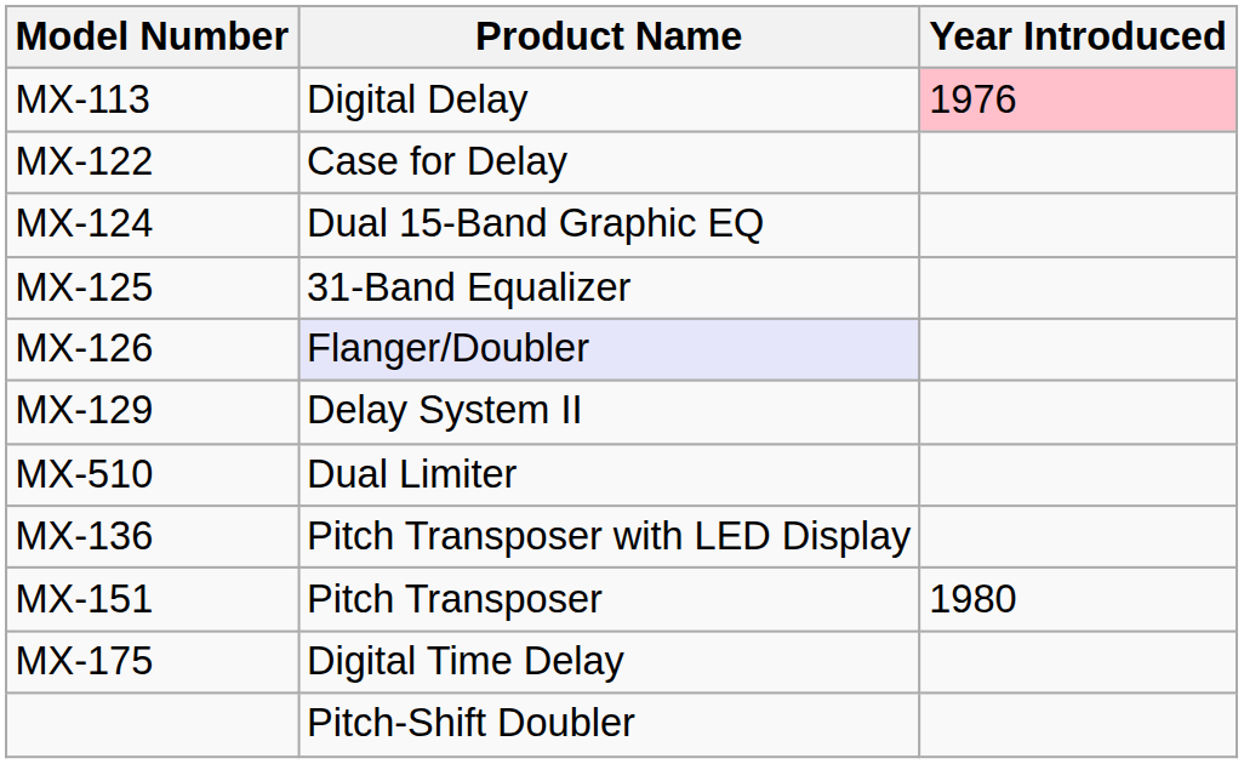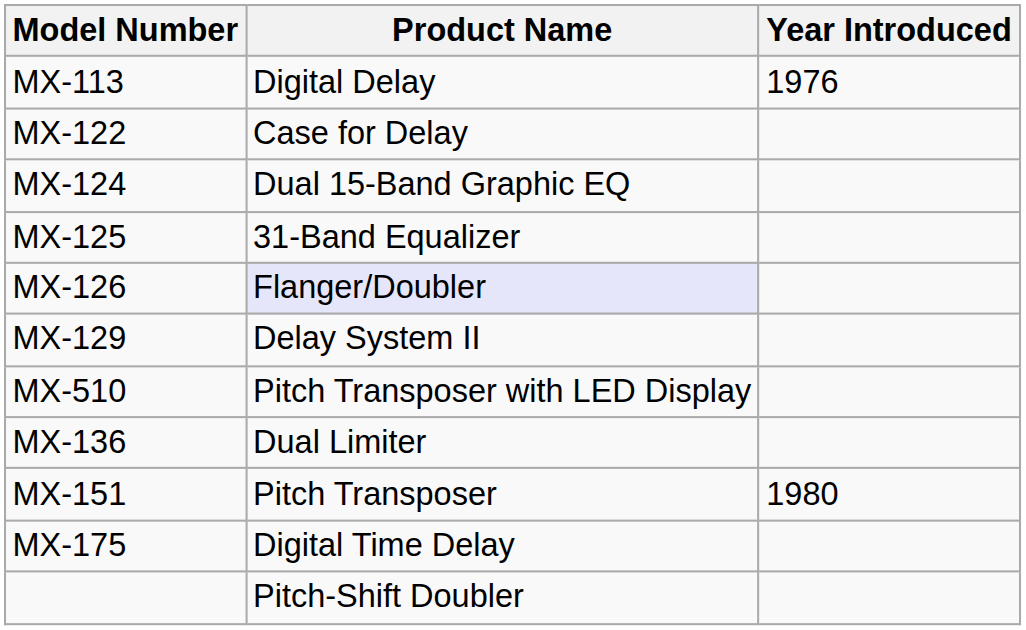MX-113 | Year Introduced: pink background -> no background
MX-510 | Product Name: Dual Limiter -> Pitch Transposer with LED Display
MX-136 | Product Name: Pitch Transposer with LED Display -> Dual Limiter
